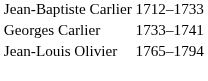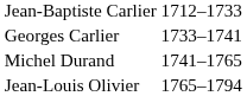+ row: Michel Durand | 1741–1765
